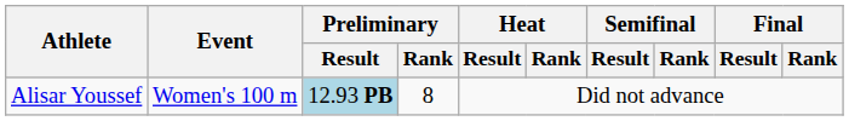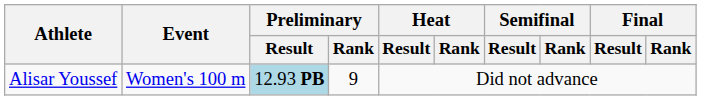Alisar Youssef | Preliminary / Rank: 8 -> 9
